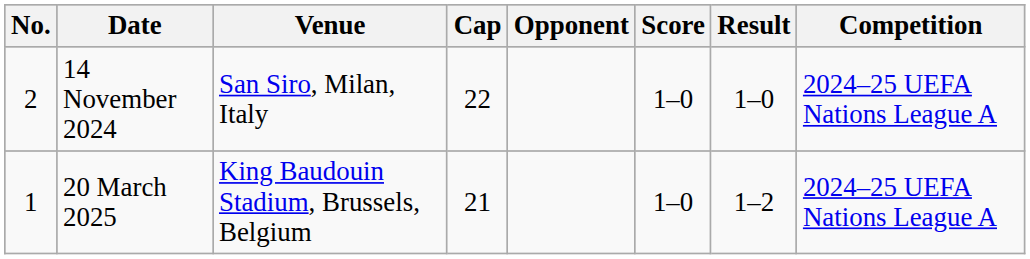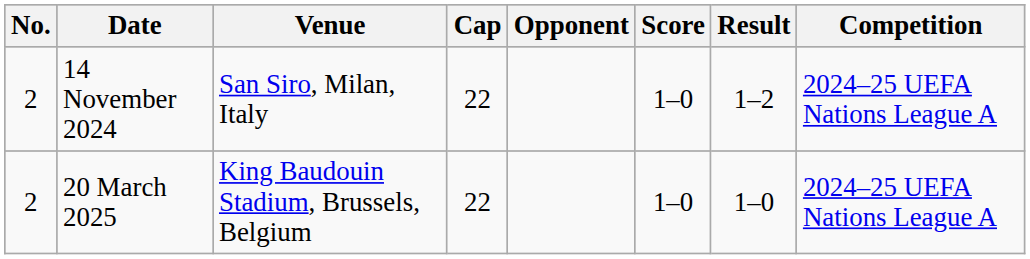14 November 2024 | Result: 1–0 -> 1–2
20 March 2025 | No.: 1 -> 2
20 March 2025 | Cap: 21 -> 22
20 March 2025 | Result: 1–2 -> 1–0
